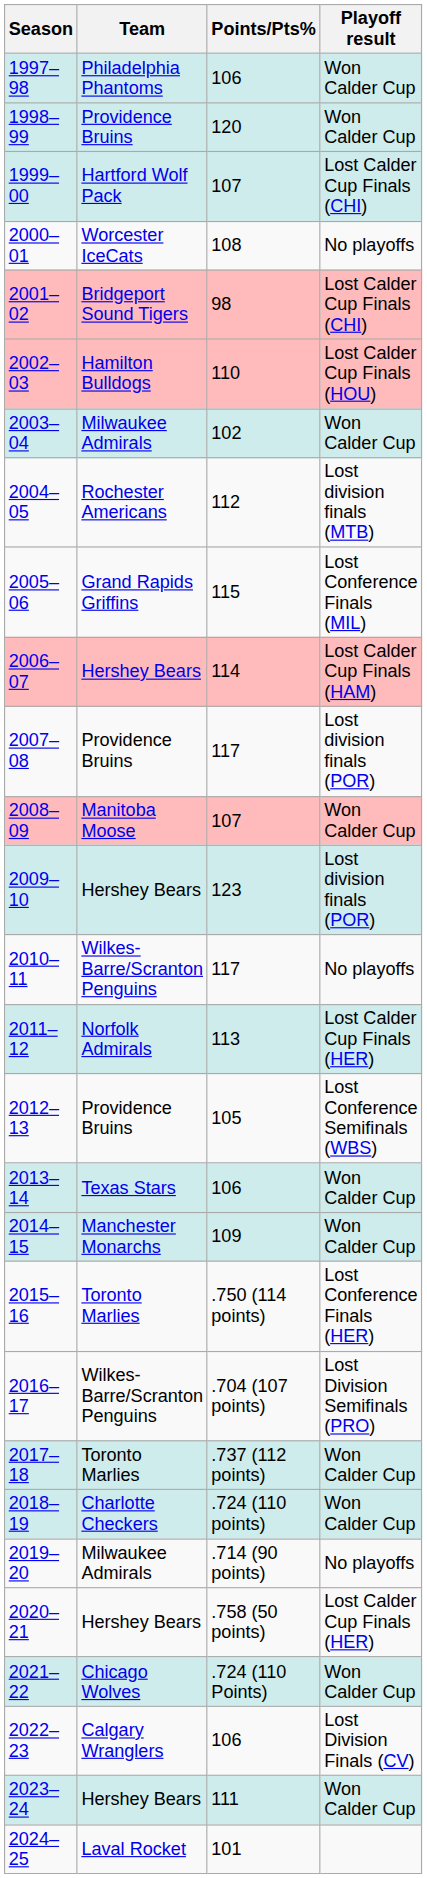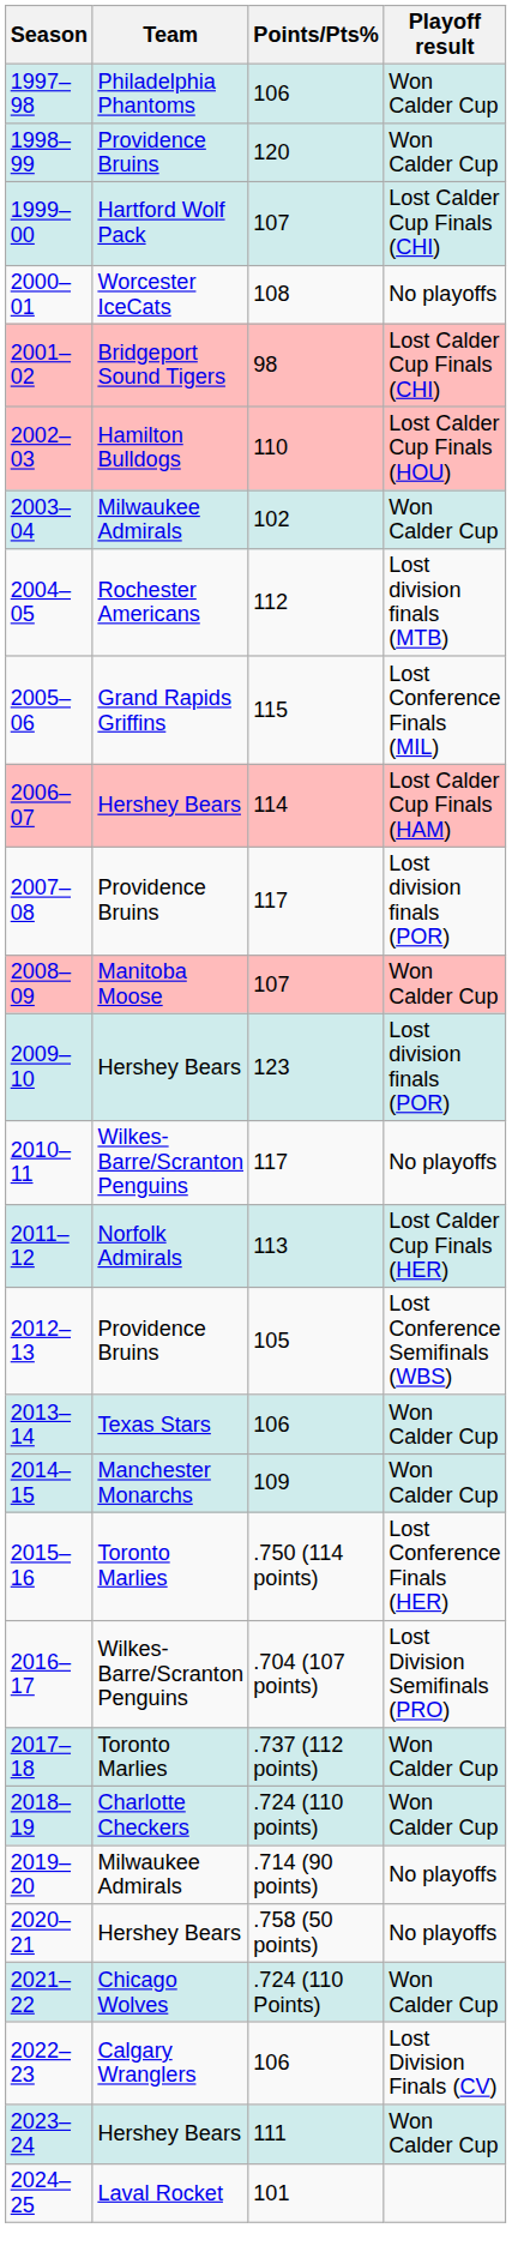2020–21 | Playoff result: Lost Calder Cup Finals (HER) -> No playoffs
